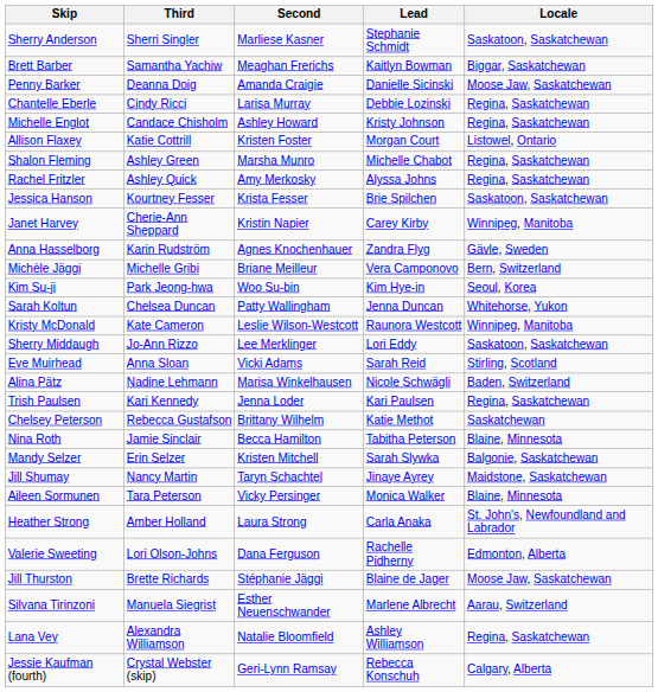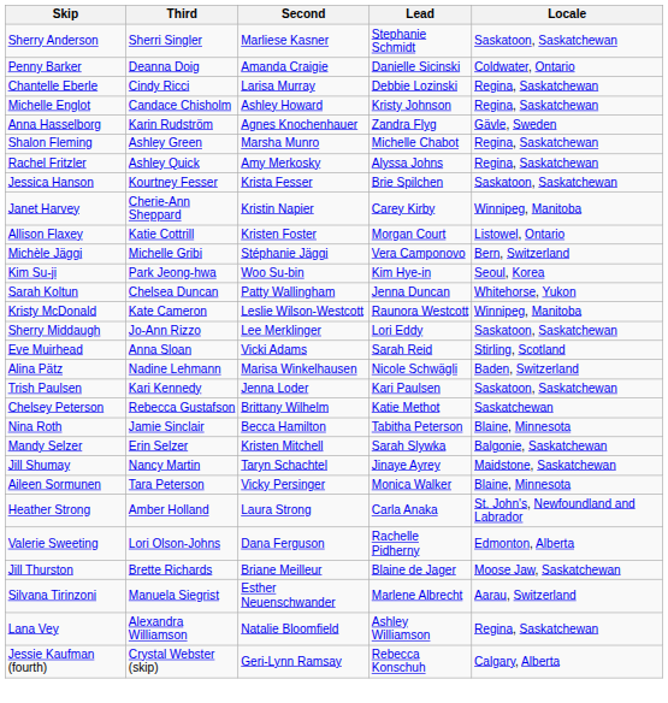- row: Brett Barber | Samantha Yachiw | Meaghan Frerichs | Kaitlyn Bowman | Biggar, Saskatchewan
Penny Barker | Locale: Moose Jaw, Saskatchewan -> Coldwater, Ontario
rows swapped: Allison Flaxey <-> Anna Hasselborg
Michèle Jäggi | Second: Briane Meilleur -> Stéphanie Jäggi
Trish Paulsen | Locale: Regina, Saskatchewan -> Saskatoon, Saskatchewan
Jill Thurston | Second: Stéphanie Jäggi -> Briane Meilleur
